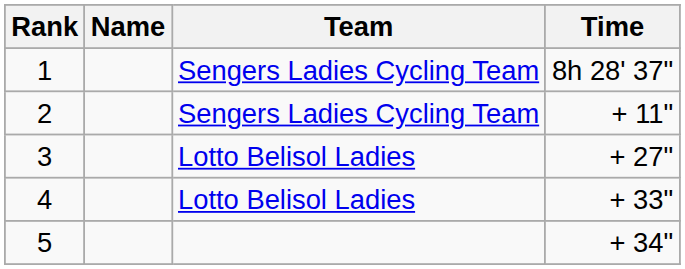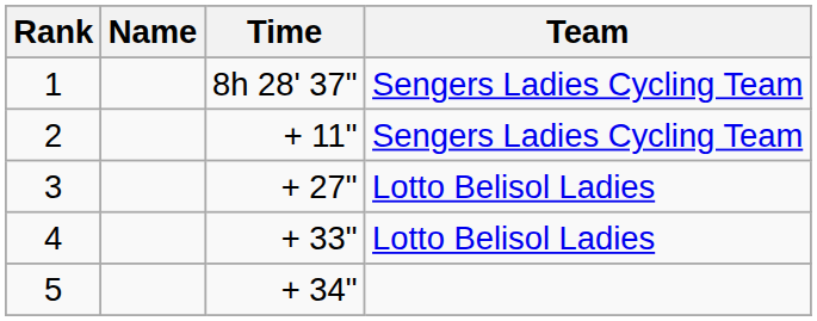columns swapped: Team <-> Time
